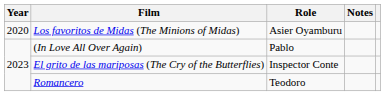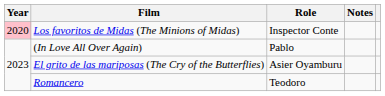Los favoritos de Midas (The Minions of Midas) | Year: no background -> pink background
Los favoritos de Midas (The Minions of Midas) | Role: Asier Oyamburu -> Inspector Conte
El grito de las mariposas (The Cry of the Butterflies) | Role: Inspector Conte -> Asier Oyamburu
